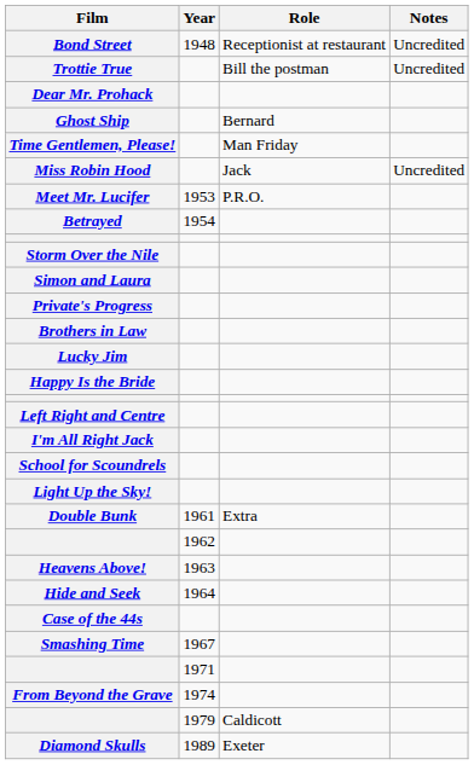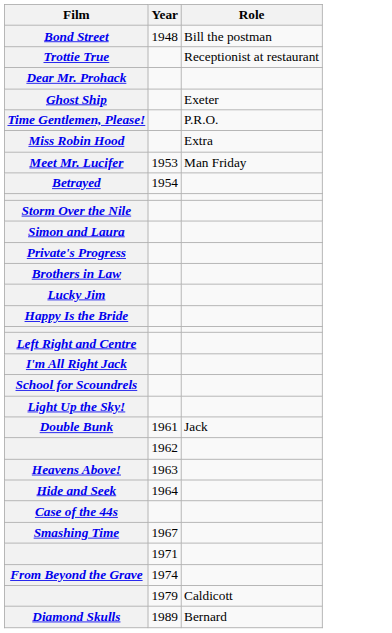- column: Notes | Uncredited | Uncredited | Uncredited
Bond Street | Role: Receptionist at restaurant -> Bill the postman
Trottie True | Role: Bill the postman -> Receptionist at restaurant
Ghost Ship | Role: Bernard -> Exeter
Time Gentlemen, Please! | Role: Man Friday -> P.R.O.
Miss Robin Hood | Role: Jack -> Extra
Meet Mr. Lucifer | Role: P.R.O. -> Man Friday
Double Bunk | Role: Extra -> Jack
Diamond Skulls | Role: Exeter -> Bernard
